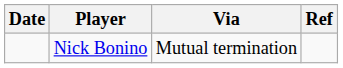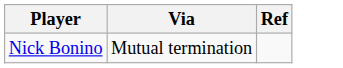- column: Date
